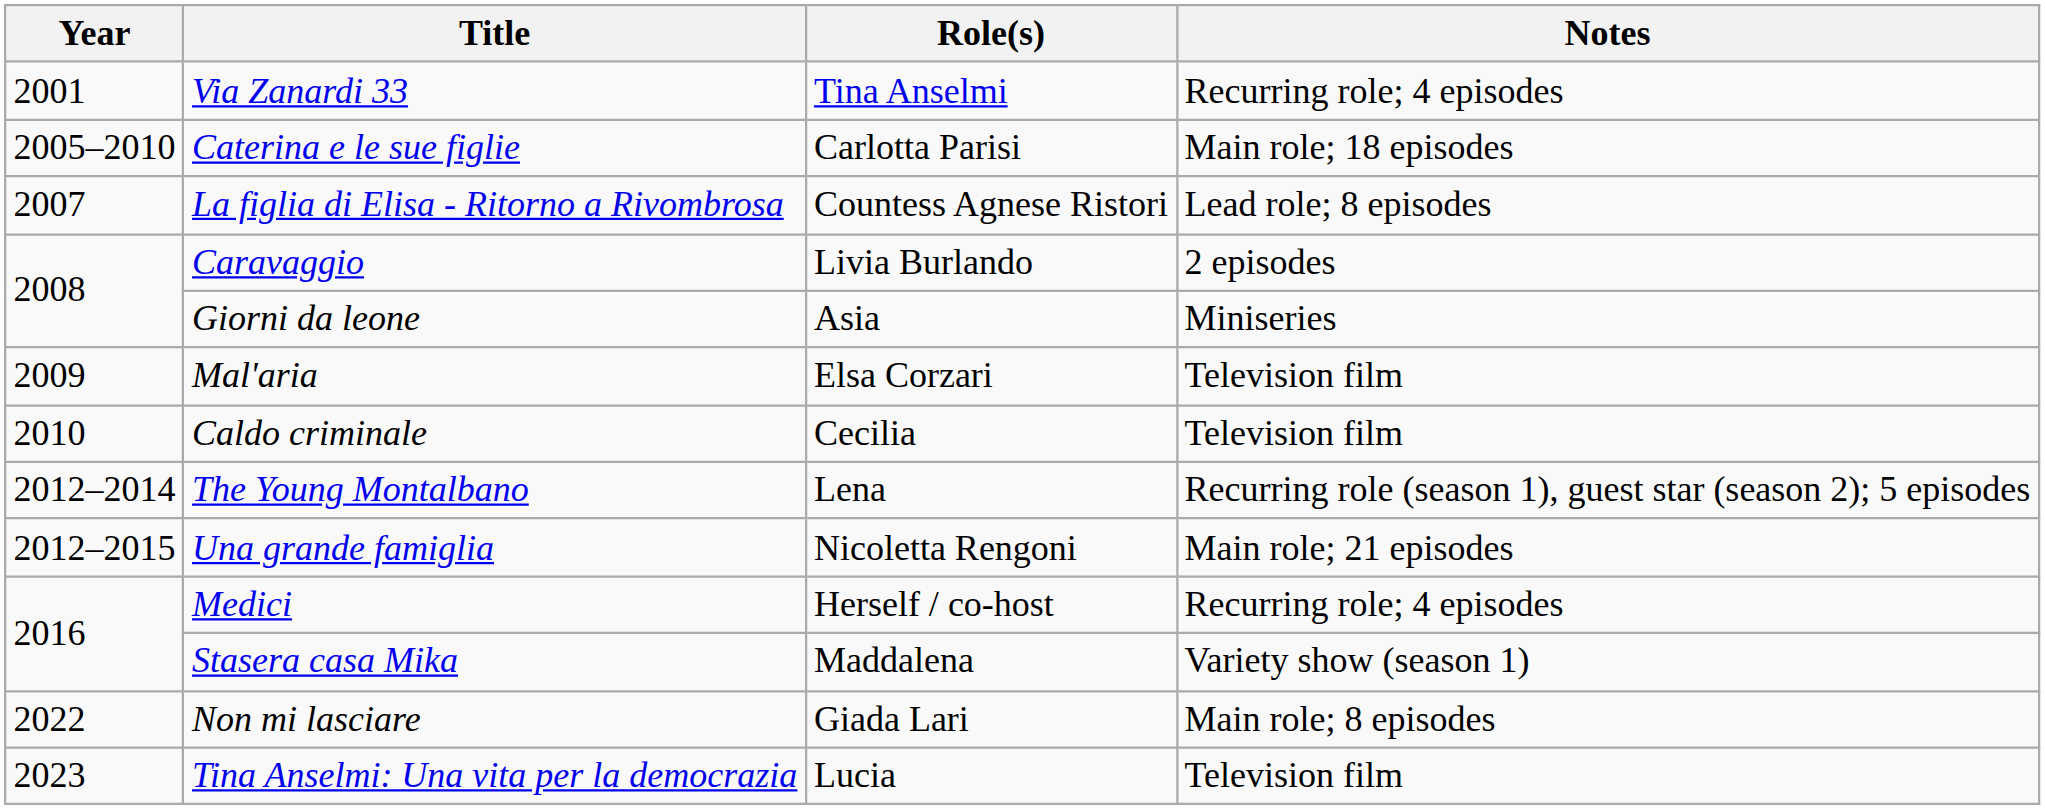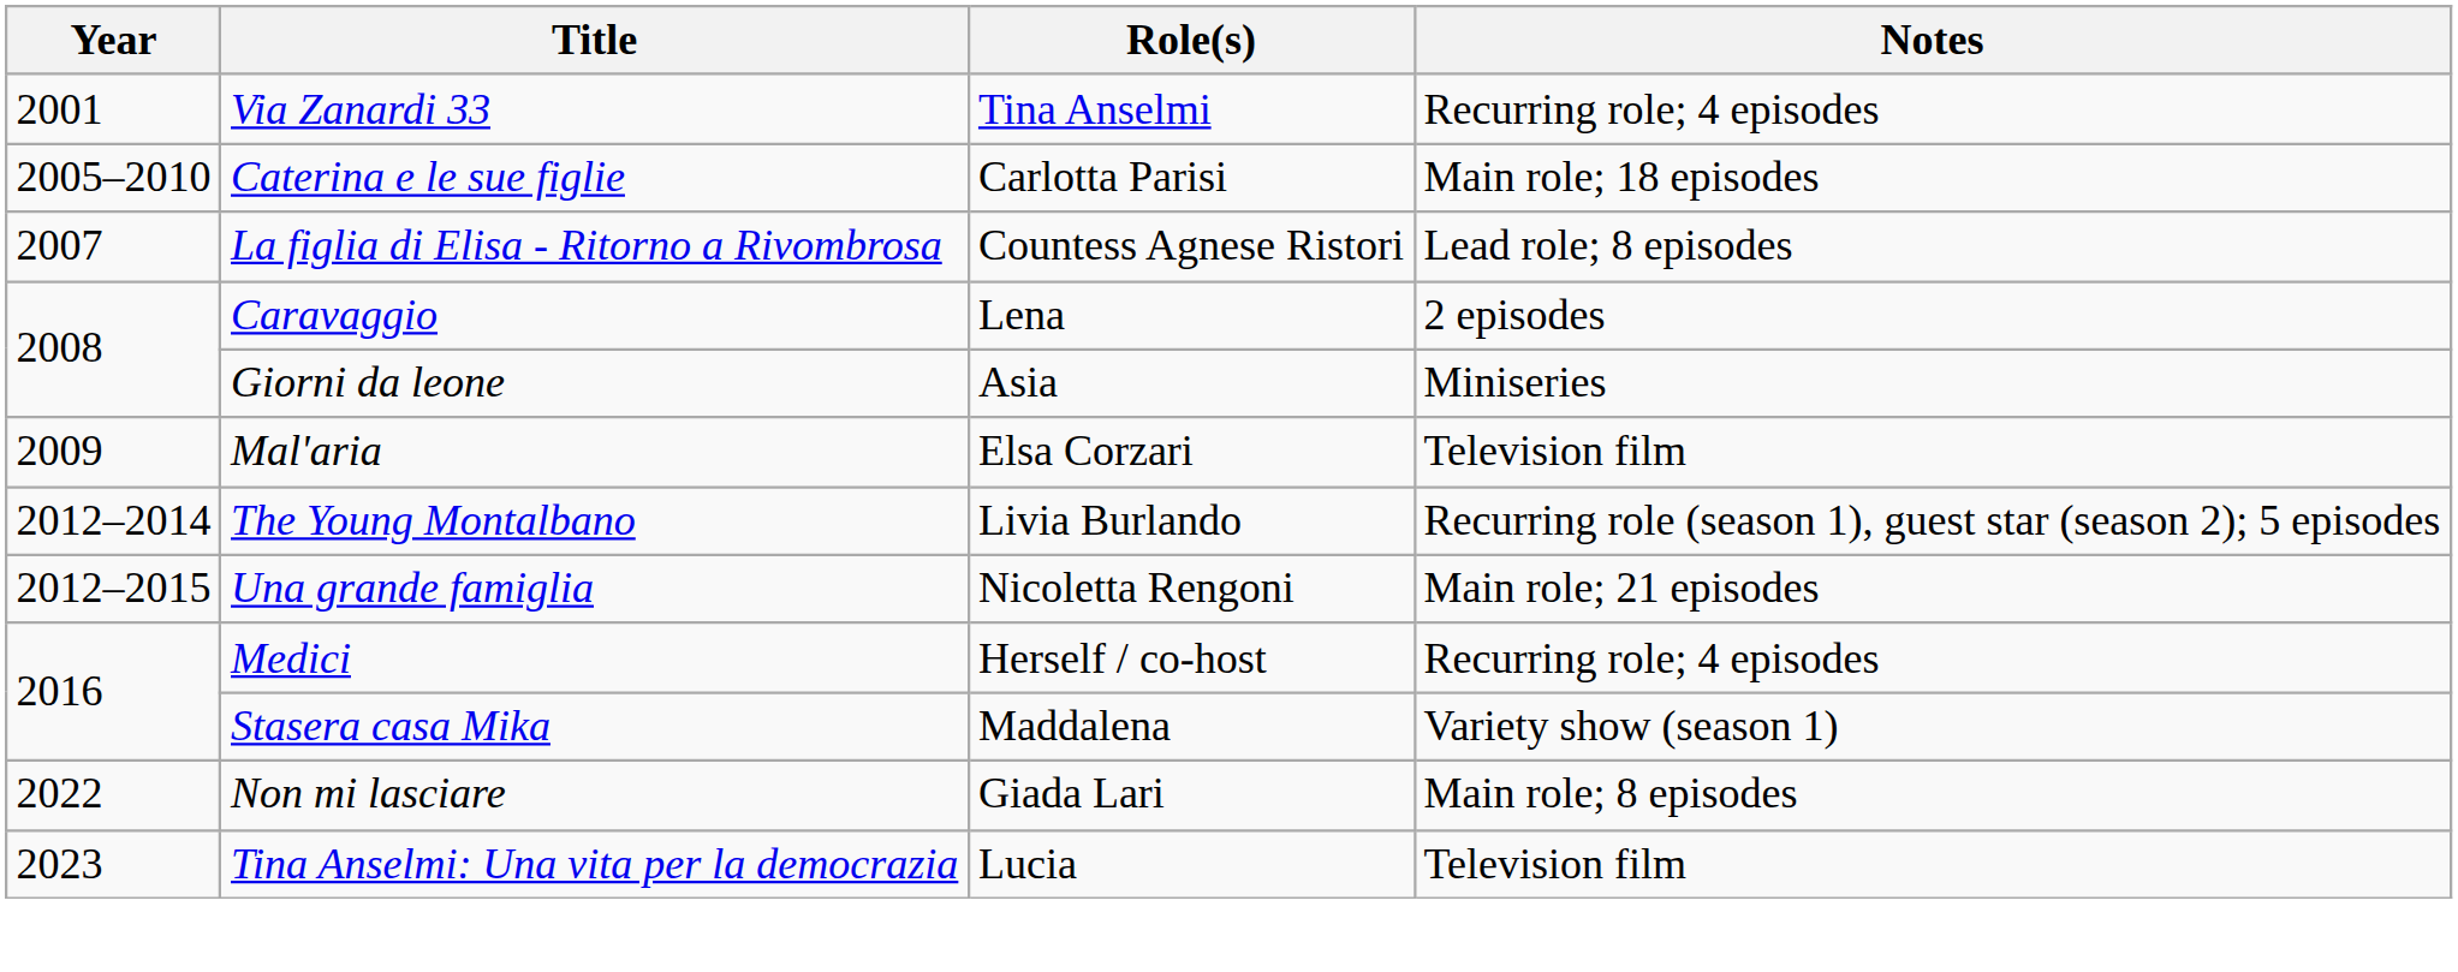Caravaggio | Role(s): Livia Burlando -> Lena
- row: 2010 | Caldo criminale | Cecilia | Television film
The Young Montalbano | Role(s): Lena -> Livia Burlando
